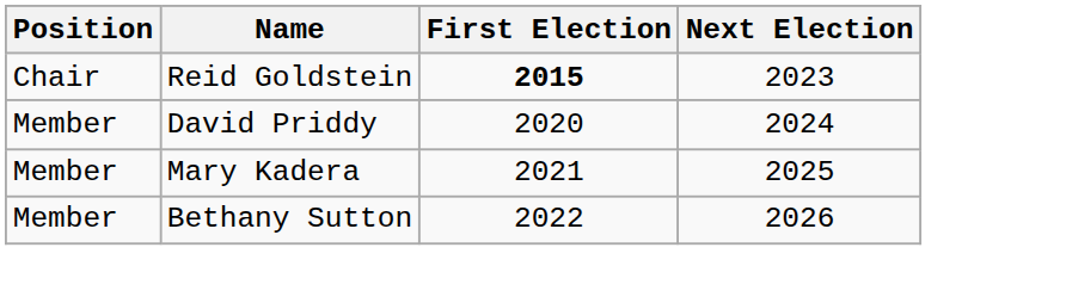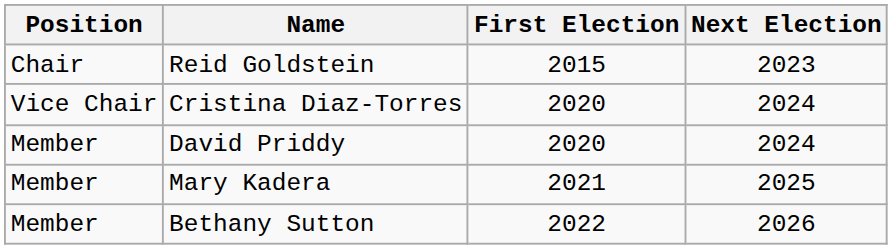Reid Goldstein | First Election: bold -> normal
+ row: Vice Chair | Cristina Diaz-Torres | 2020 | 2024
